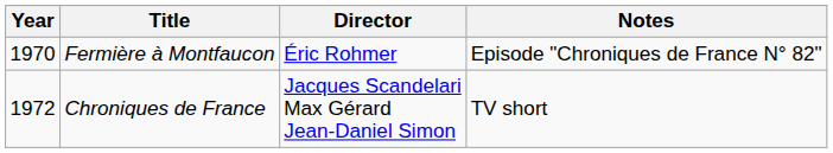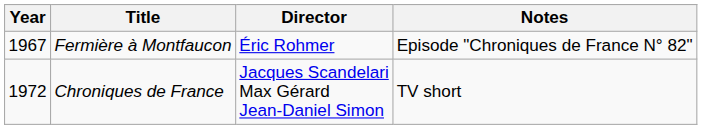Fermière à Montfaucon | Year: 1970 -> 1967
